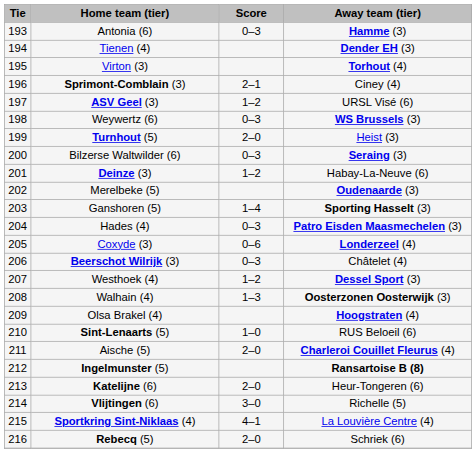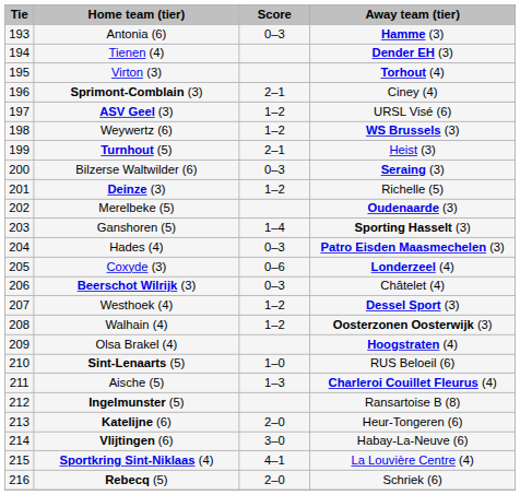Weywertz (6) | Score: 0–3 -> 1–2
Turnhout (5) | Score: 2–0 -> 2–1
Deinze (3) | Away team (tier): Habay-La-Neuve (6) -> Richelle (5)
Walhain (4) | Score: 1–3 -> 1–2
Aische (5) | Score: 2–0 -> 1–3
Ingelmunster (5) | Away team (tier): bold -> normal
Vlijtingen (6) | Away team (tier): Richelle (5) -> Habay-La-Neuve (6)
